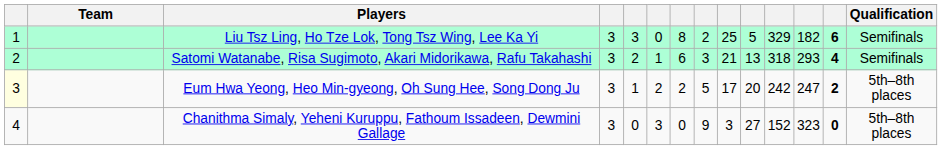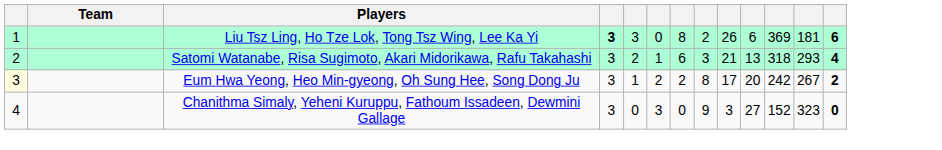- column: Qualification | Semifinals | Semifinals | 5th–8th places | 5th–8th places
Liu Tsz Ling, Ho Tze Lok, Tong Tsz Wing, Lee Ka Yi | column 4: normal -> bold
Liu Tsz Ling, Ho Tze Lok, Tong Tsz Wing, Lee Ka Yi | column 9: 25 -> 26
Liu Tsz Ling, Ho Tze Lok, Tong Tsz Wing, Lee Ka Yi | column 10: 5 -> 6
Liu Tsz Ling, Ho Tze Lok, Tong Tsz Wing, Lee Ka Yi | column 11: 329 -> 369
Liu Tsz Ling, Ho Tze Lok, Tong Tsz Wing, Lee Ka Yi | column 12: 182 -> 181
Eum Hwa Yeong, Heo Min-gyeong, Oh Sung Hee, Song Dong Ju | column 8: 5 -> 8
Eum Hwa Yeong, Heo Min-gyeong, Oh Sung Hee, Song Dong Ju | column 12: 247 -> 267
